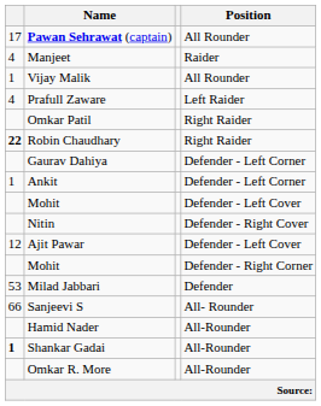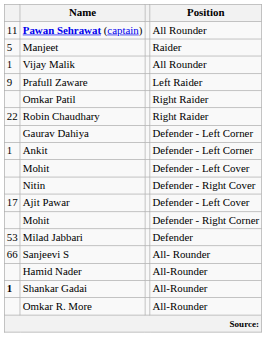Pawan Sehrawat (captain) | column 1: 17 -> 11
Manjeet | column 1: 4 -> 5
Prafull Zaware | column 1: 4 -> 9
Robin Chaudhary | column 1: bold -> normal
Ajit Pawar | column 1: 12 -> 17
